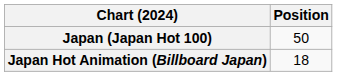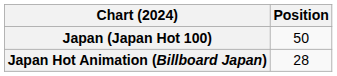Japan Hot Animation (Billboard Japan) | Position: 18 -> 28
